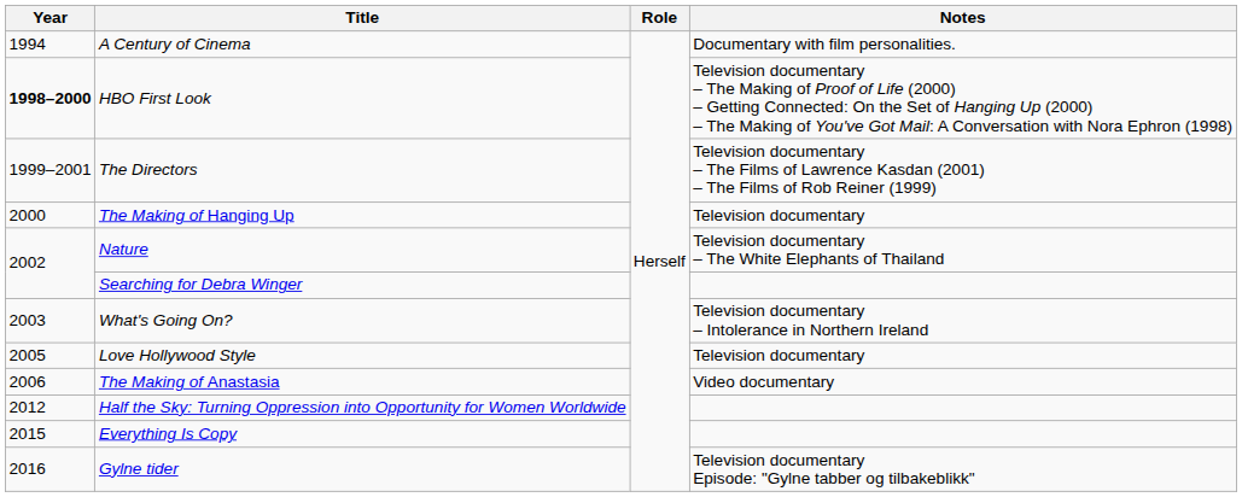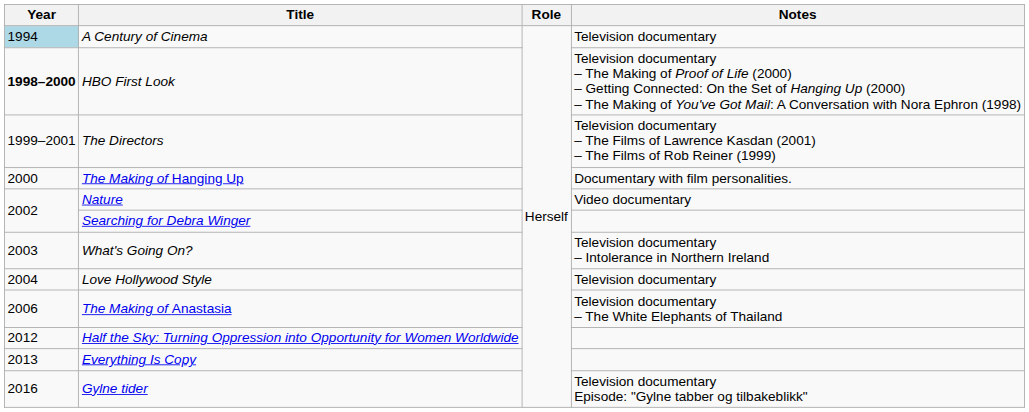A Century of Cinema | Year: no background -> lightblue background
A Century of Cinema | Notes: Documentary with film personalities. -> Television documentary
The Making of Hanging Up | Notes: Television documentary -> Documentary with film personalities.
Nature | Notes: Television documentary – The White Elephants of Thailand -> Video documentary
Love Hollywood Style | Year: 2005 -> 2004
The Making of Anastasia | Notes: Video documentary -> Television documentary – The White Elephants of Thailand
Everything Is Copy | Year: 2015 -> 2013
